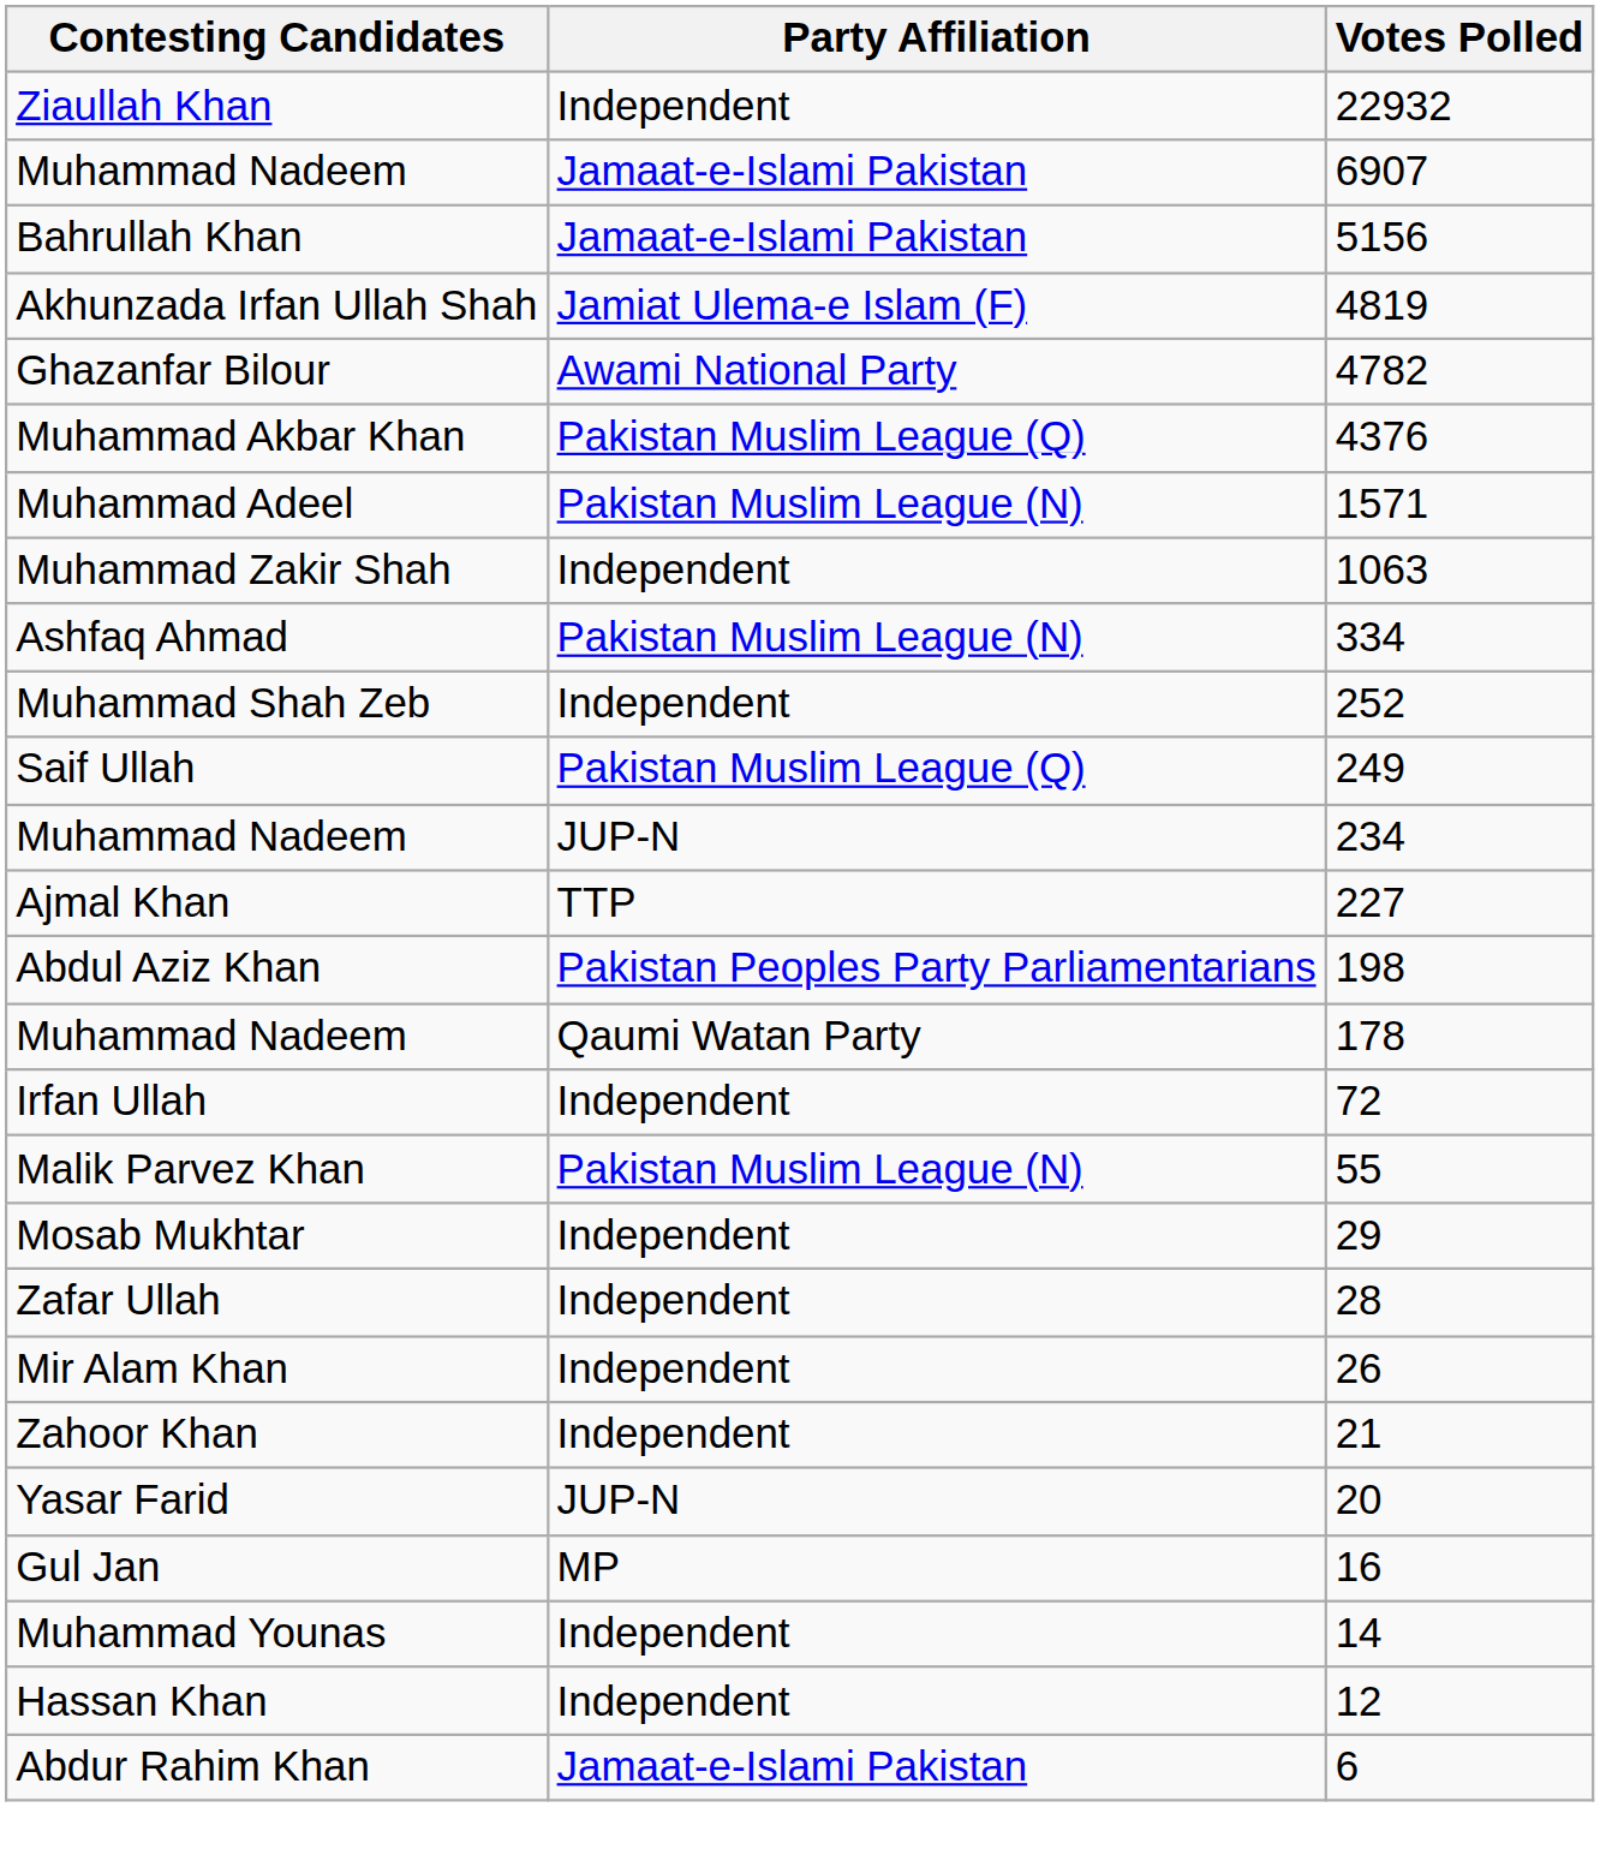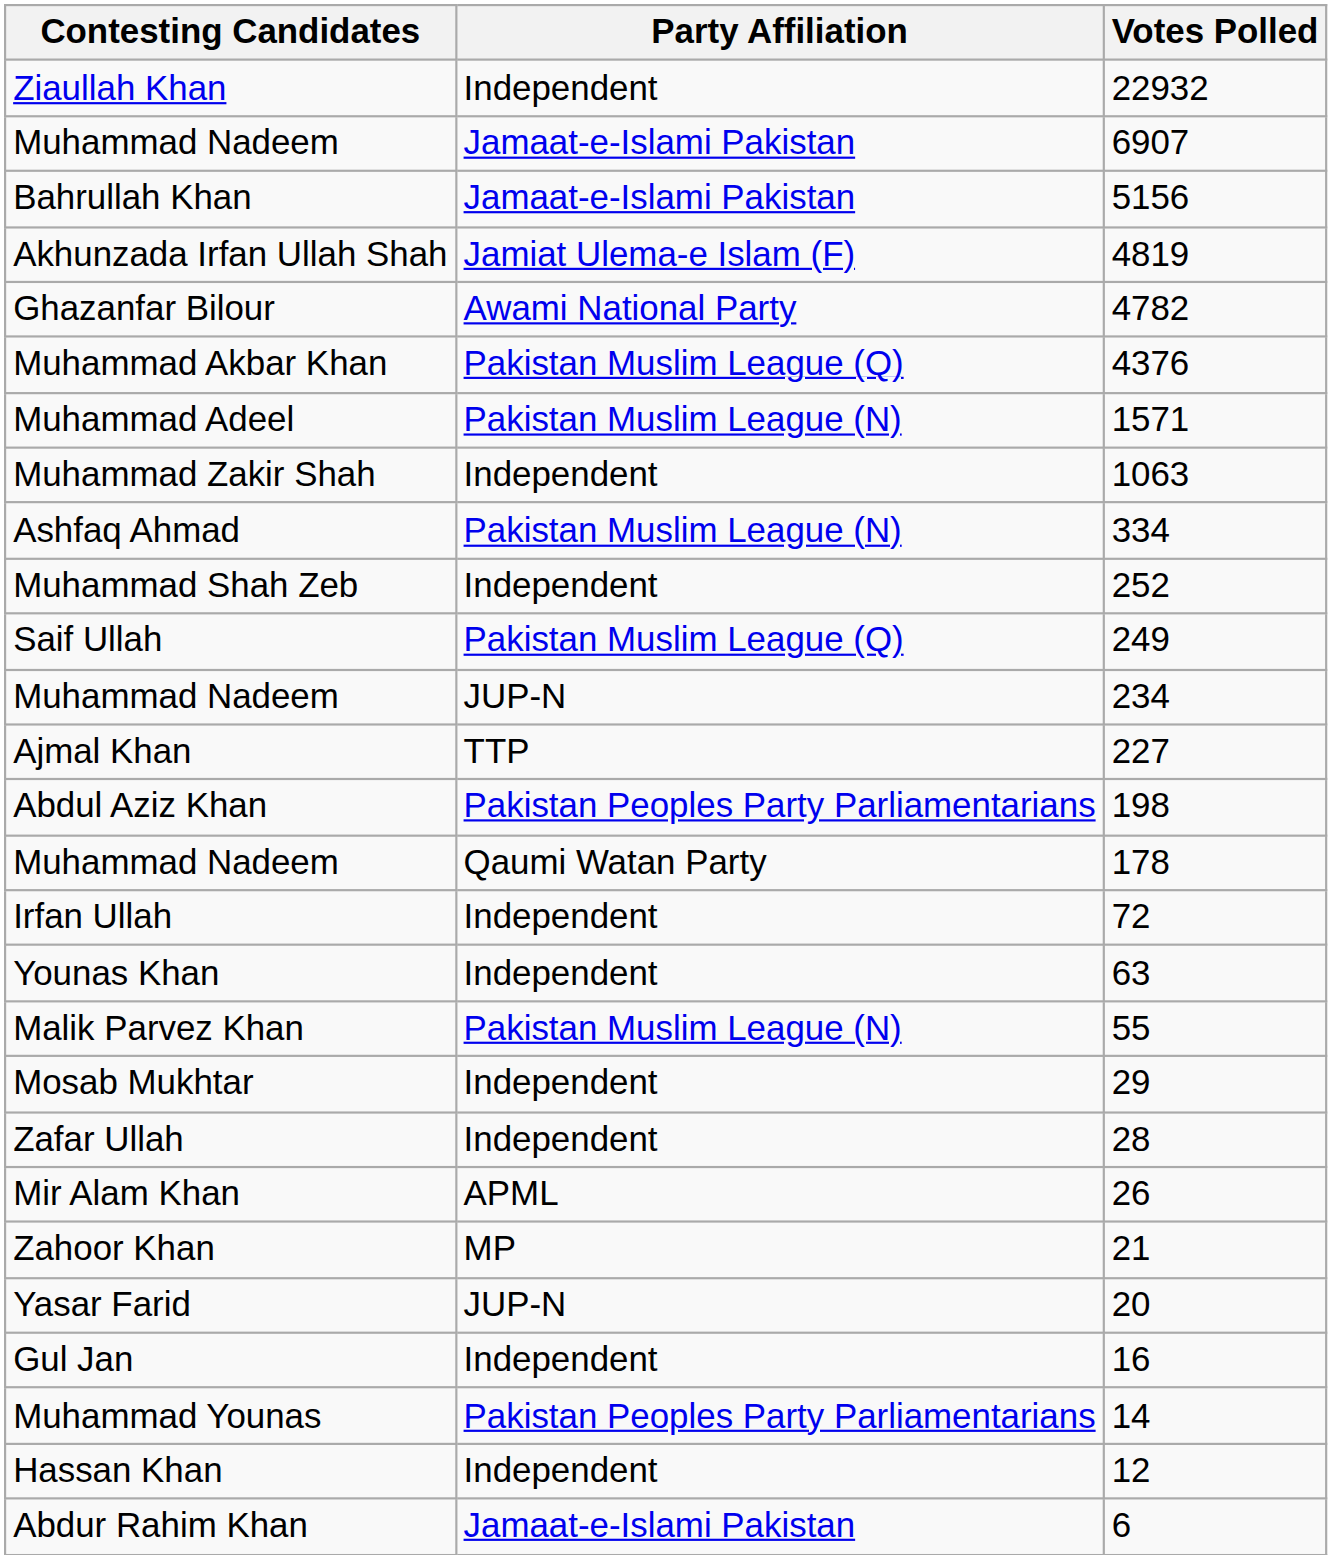+ row: Younas Khan | Independent | 63
Mir Alam Khan | Party Affiliation: Independent -> APML
Zahoor Khan | Party Affiliation: Independent -> MP
Gul Jan | Party Affiliation: MP -> Independent
Muhammad Younas | Party Affiliation: Independent -> Pakistan Peoples Party Parliamentarians
